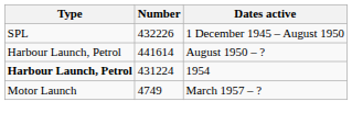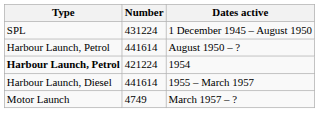1 December 1945 – August 1950 | Number: 432226 -> 431224
1954 | Number: 431224 -> 421224
+ row: Harbour Launch, Diesel | 441614 | 1955 – March 1957
